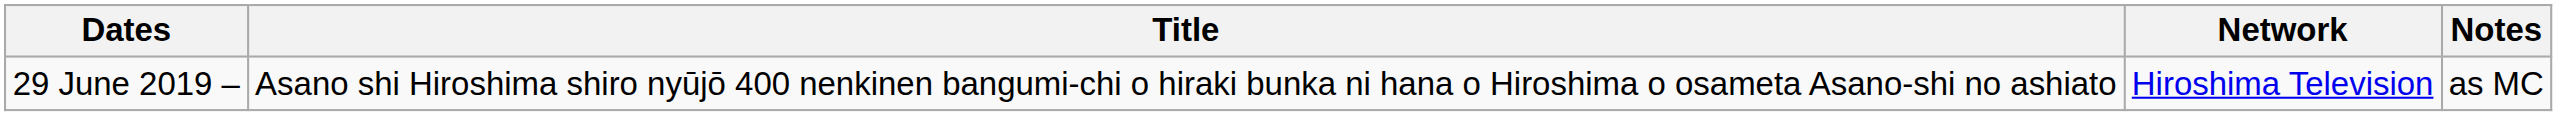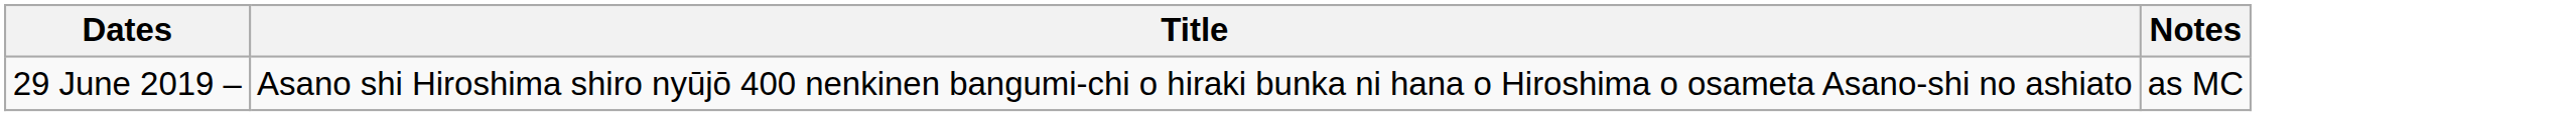- column: Network | Hiroshima Television
